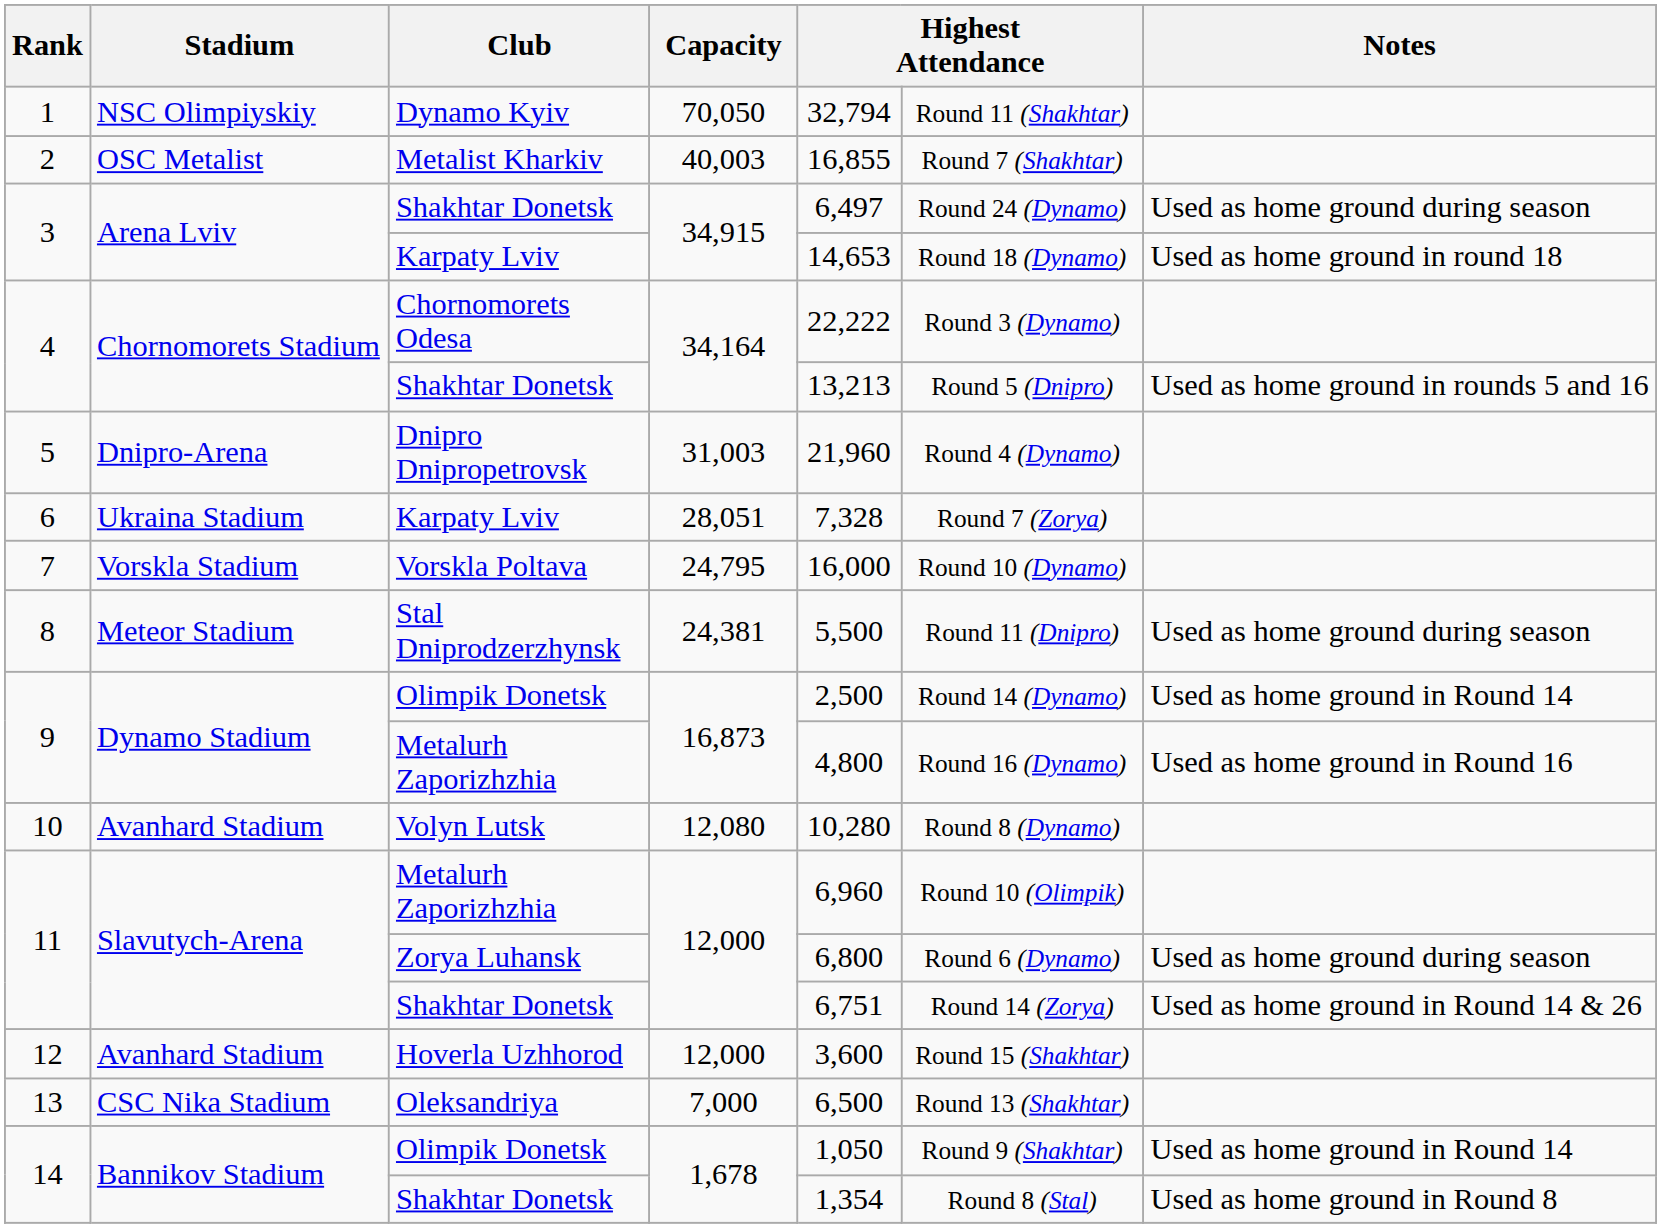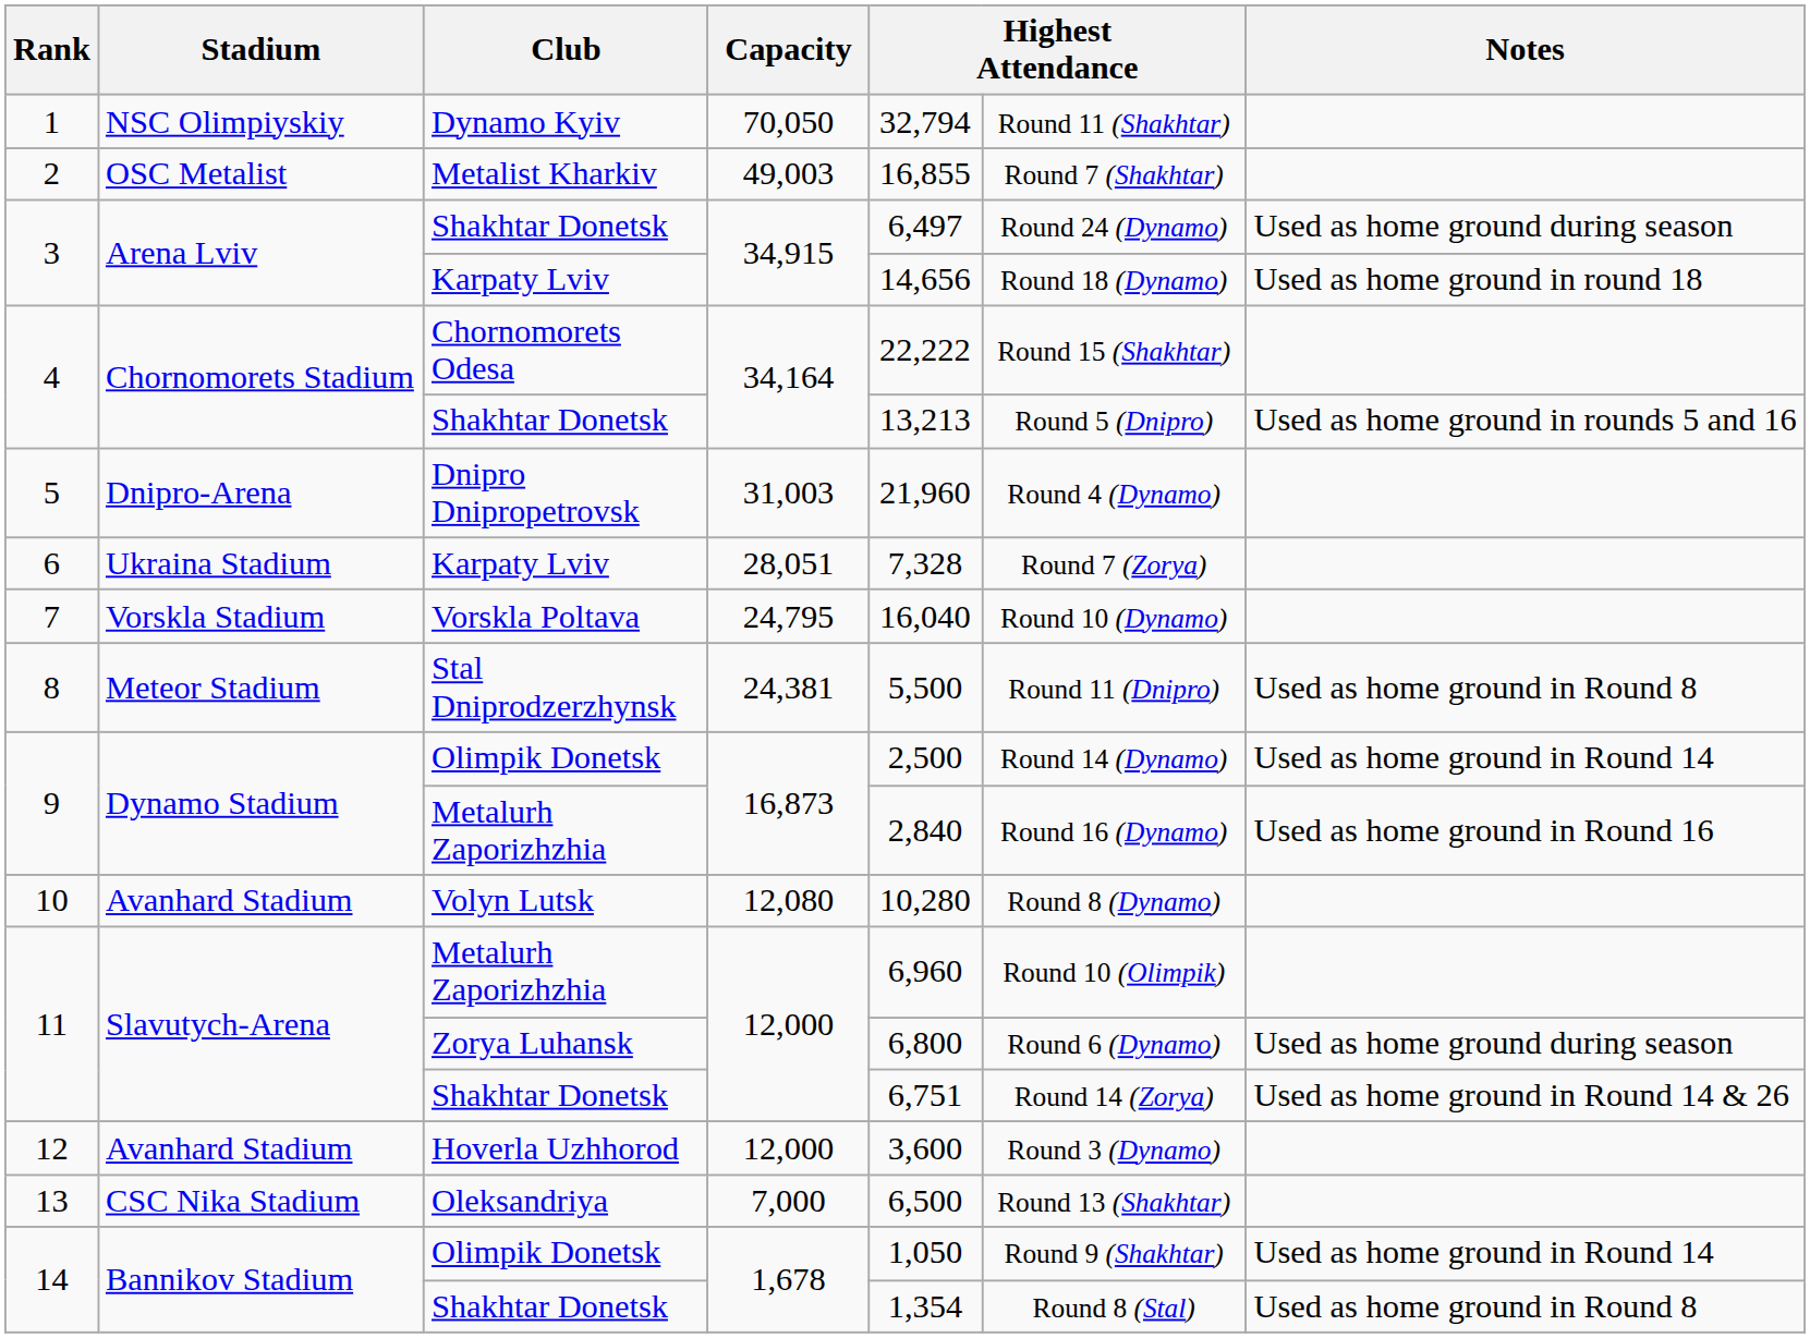2 | Capacity: 40,003 -> 49,003
3 / Karpaty Lviv | column 5: 14,653 -> 14,656
4 / Chornomorets Odesa | column 6: Round 3 (Dynamo) -> Round 15 (Shakhtar)
7 | column 5: 16,000 -> 16,040
8 | Notes: Used as home ground during season -> Used as home ground in Round 8
9 / Metalurh Zaporizhzhia | column 5: 4,800 -> 2,840
12 | column 6: Round 15 (Shakhtar) -> Round 3 (Dynamo)
